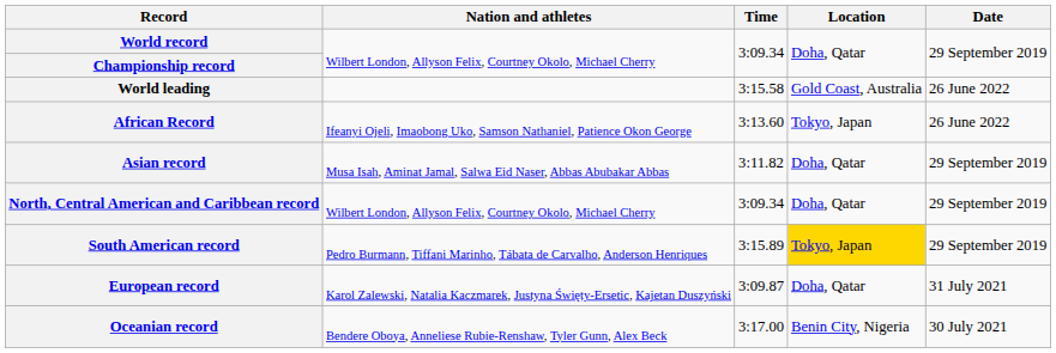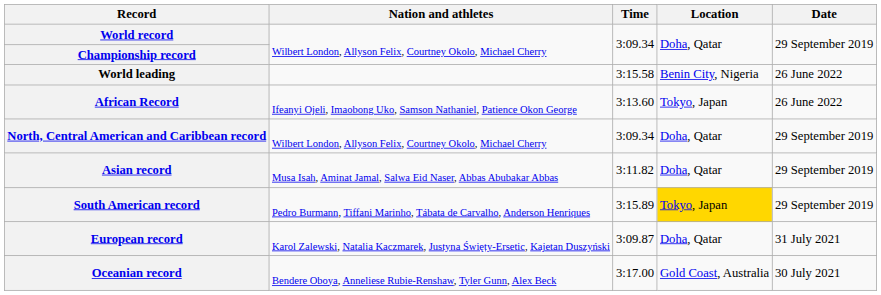World leading | Location: Gold Coast, Australia -> Benin City, Nigeria
rows swapped: Asian record <-> North, Central American and Caribbean record
Oceanian record | Location: Benin City, Nigeria -> Gold Coast, Australia
